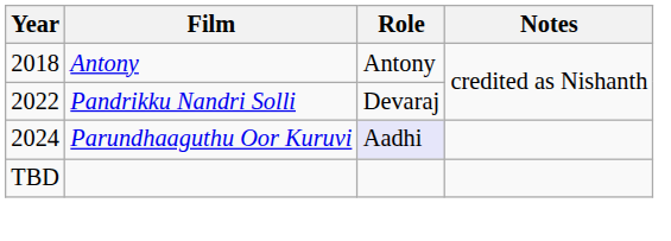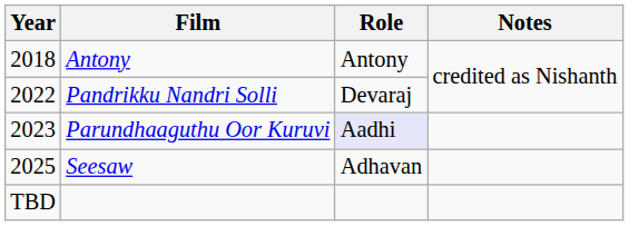Parundhaaguthu Oor Kuruvi | Year: 2024 -> 2023
+ row: 2025 | Seesaw | Adhavan
